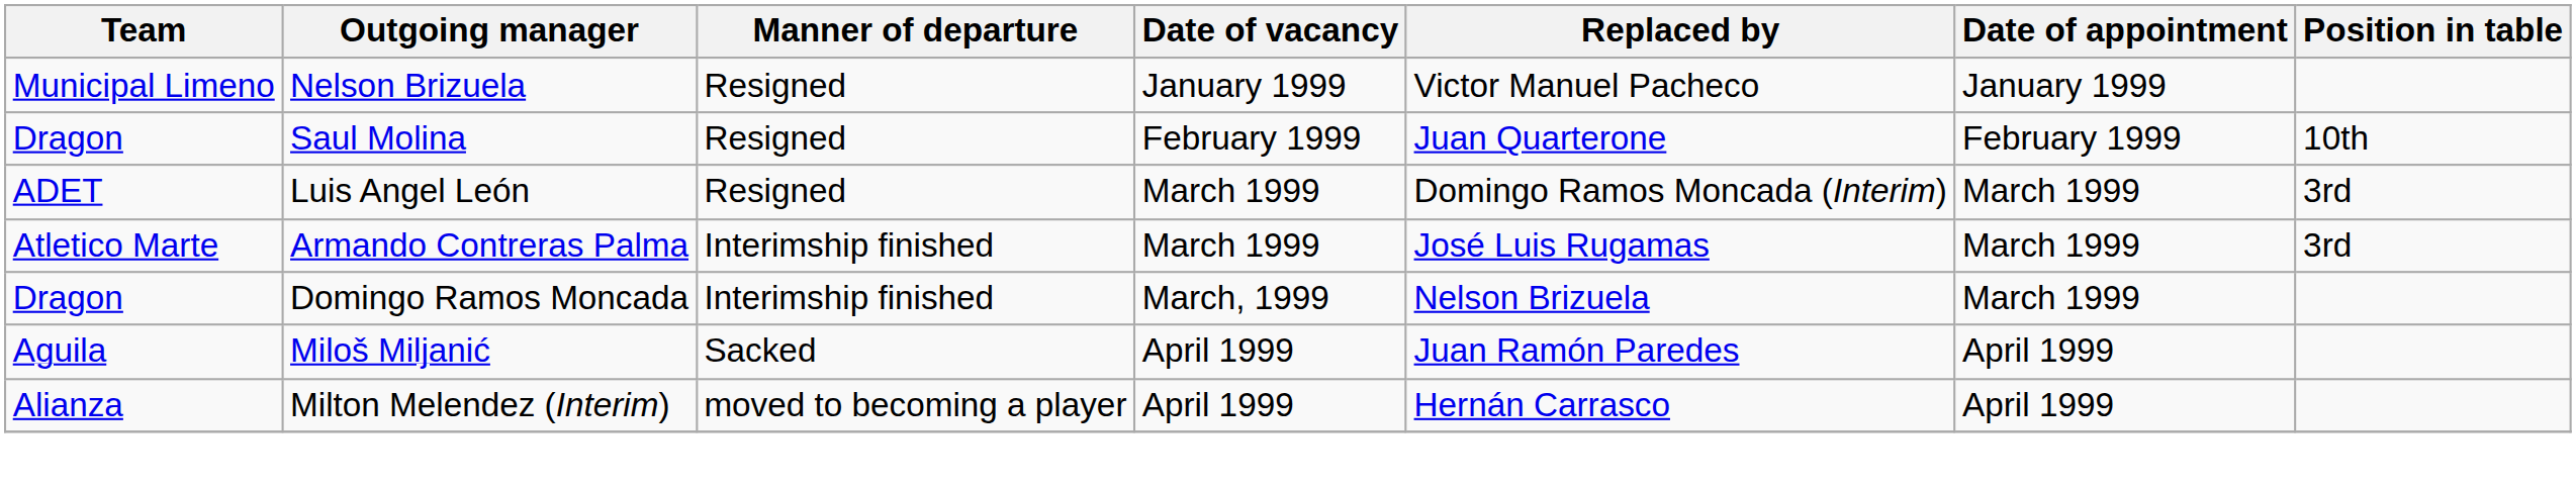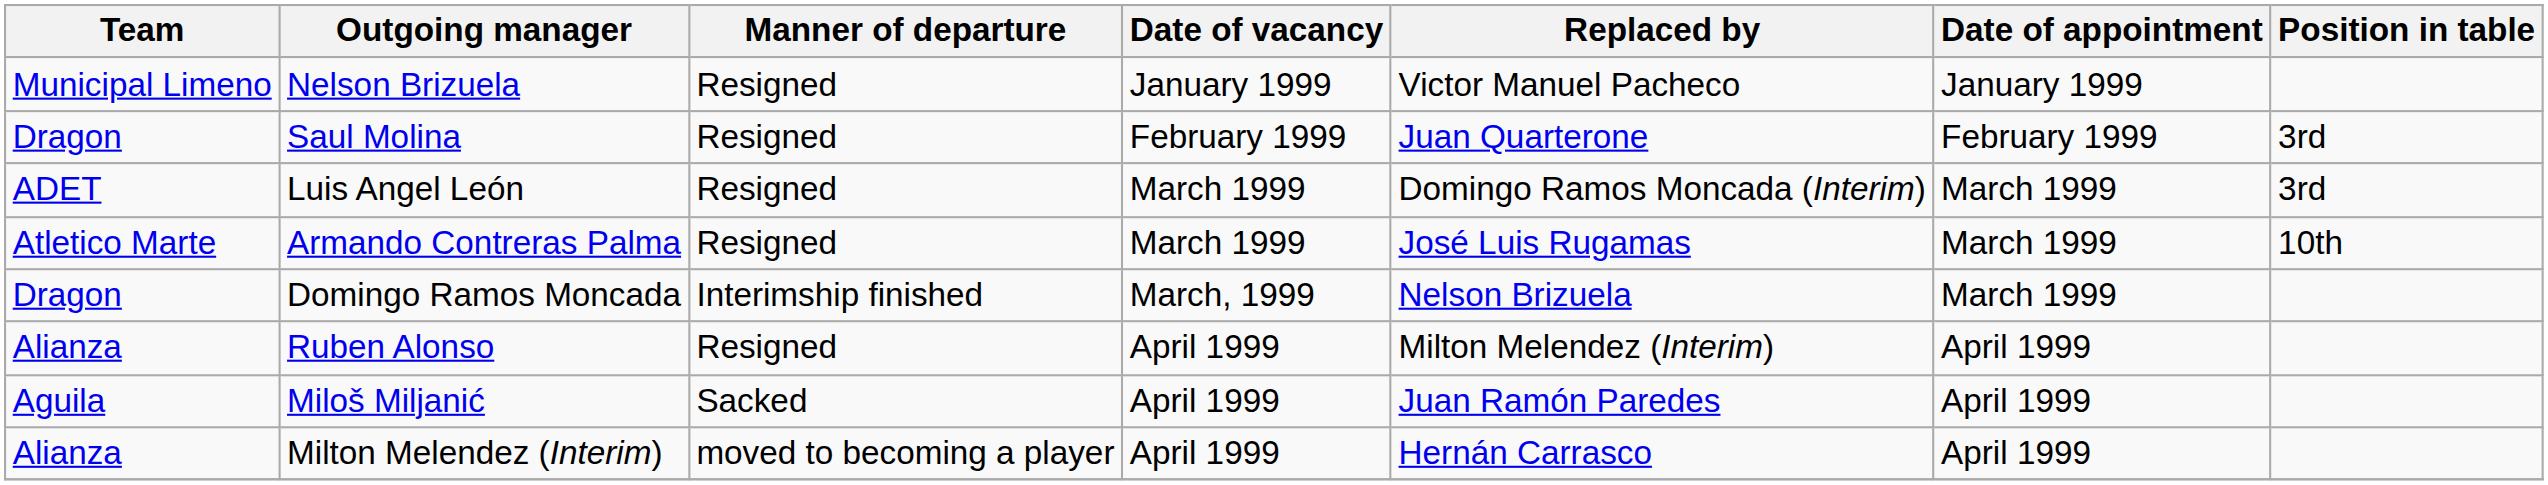Saul Molina | Position in table: 10th -> 3rd
Armando Contreras Palma | Manner of departure: Interimship finished -> Resigned
Armando Contreras Palma | Position in table: 3rd -> 10th
+ row: Alianza | Ruben Alonso | Resigned | April 1999 | Milton Melendez (Interim) | April 1999
